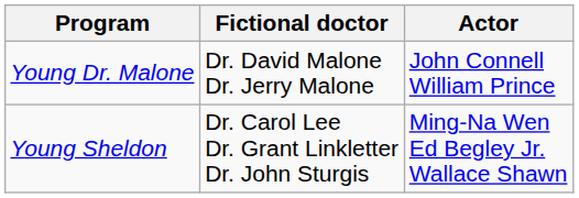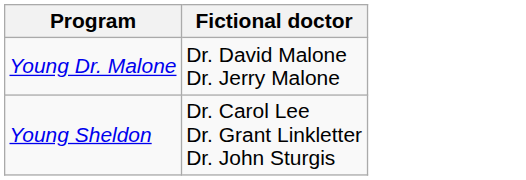- column: Actor | John Connell William Prince | Ming-Na Wen Ed Begley Jr. Wallace Shawn
